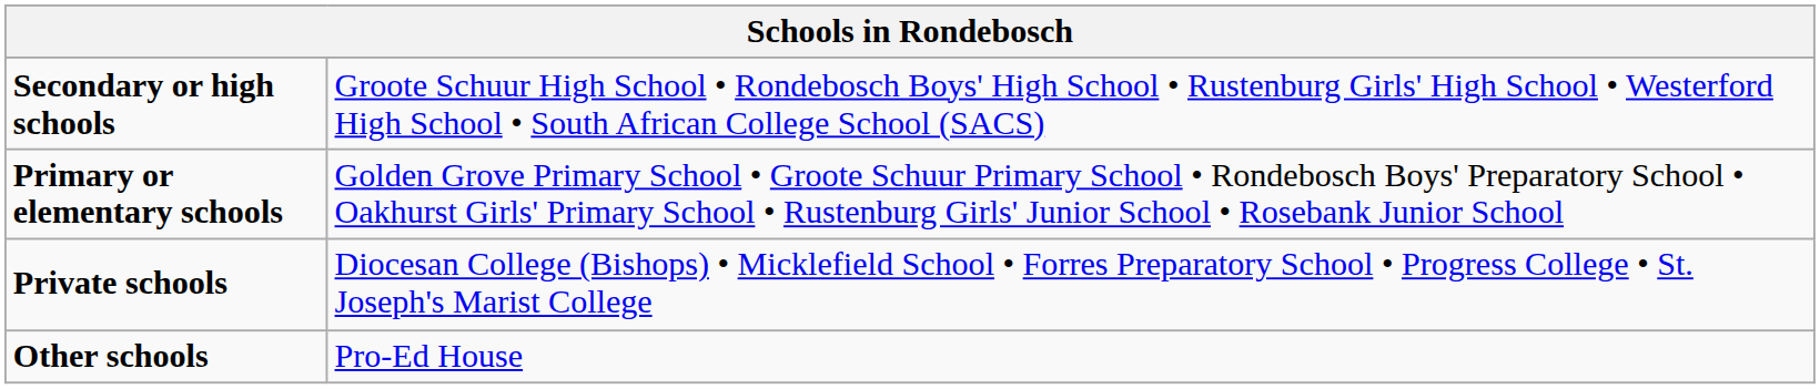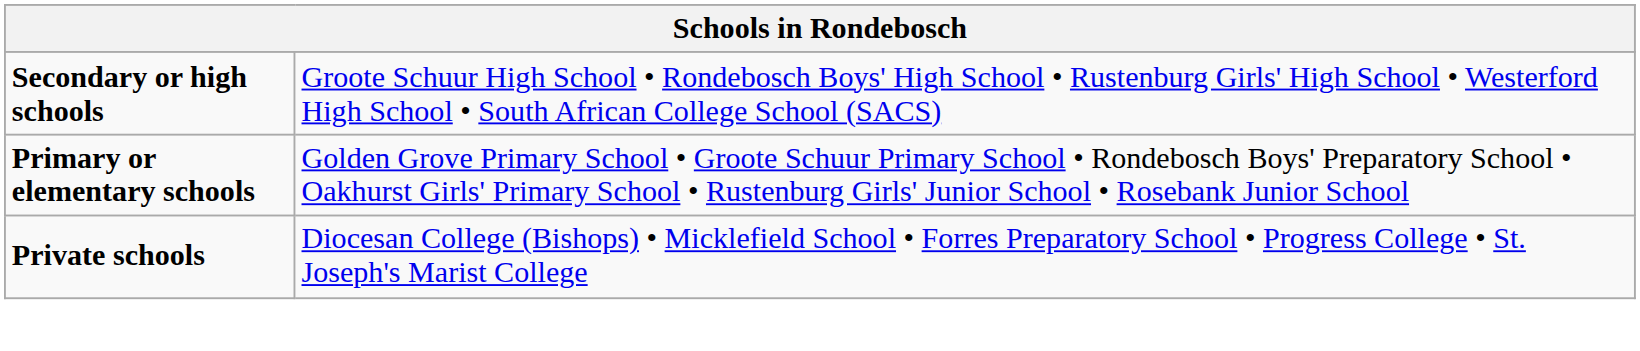- row: Other schools | Pro-Ed House
